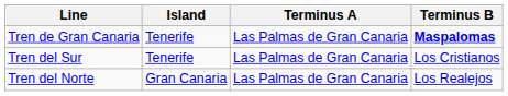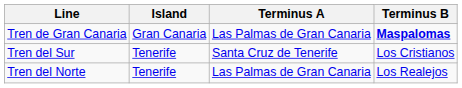Tren de Gran Canaria | Island: Tenerife -> Gran Canaria
Tren del Sur | Terminus A: Las Palmas de Gran Canaria -> Santa Cruz de Tenerife
Tren del Norte | Island: Gran Canaria -> Tenerife
